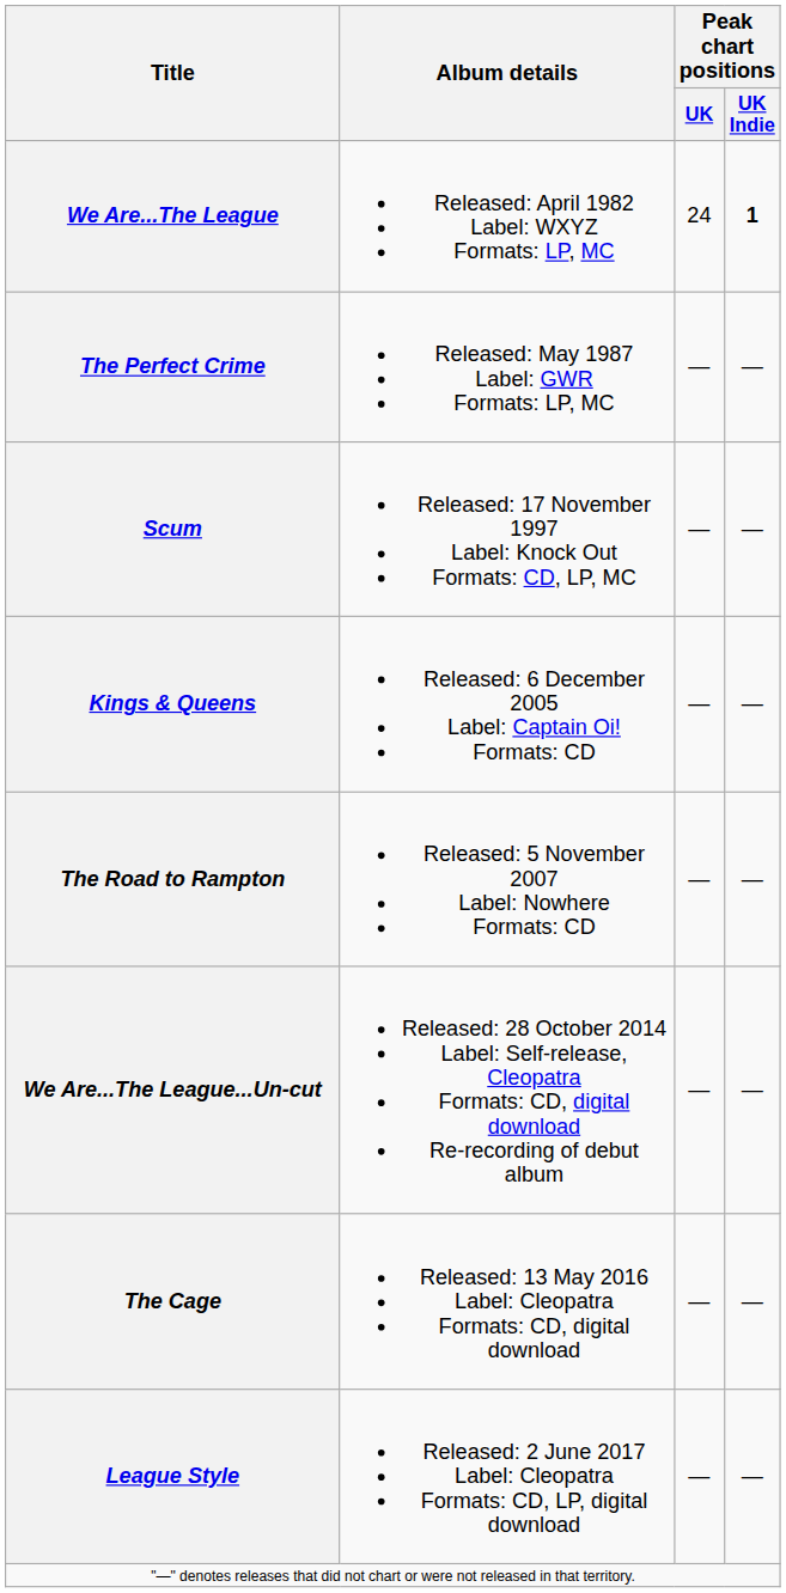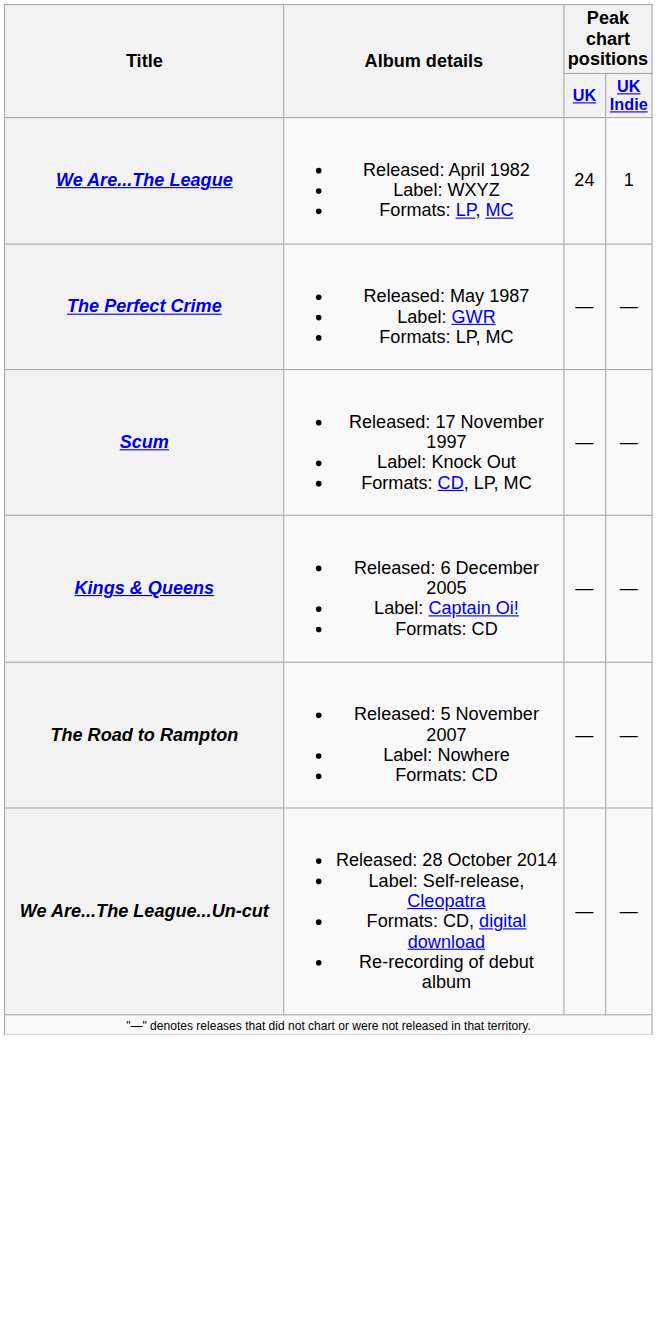We Are...The League | Peak chart positions / UK Indie: bold -> normal
- row: The Cage | Released: 13 May 2016 Label: Cleopatra Formats: CD, digital download | — | —
- row: League Style | Released: 2 June 2017 Label: Cleopatra Formats: CD, LP, digital download | — | —
